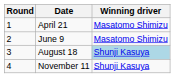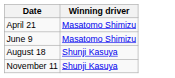- column: Round | 1 | 2 | 3 | 4
August 18 | Winning driver: lightblue background -> no background
